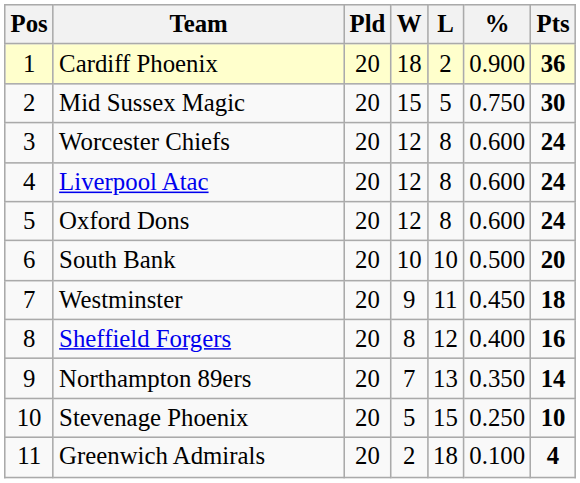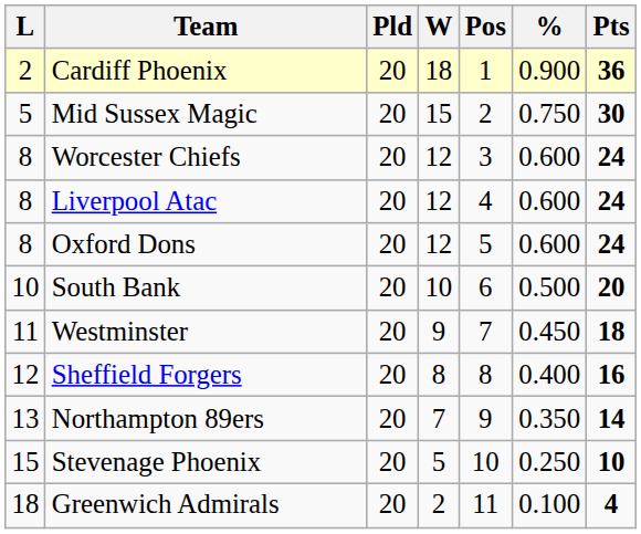columns swapped: Pos <-> L
